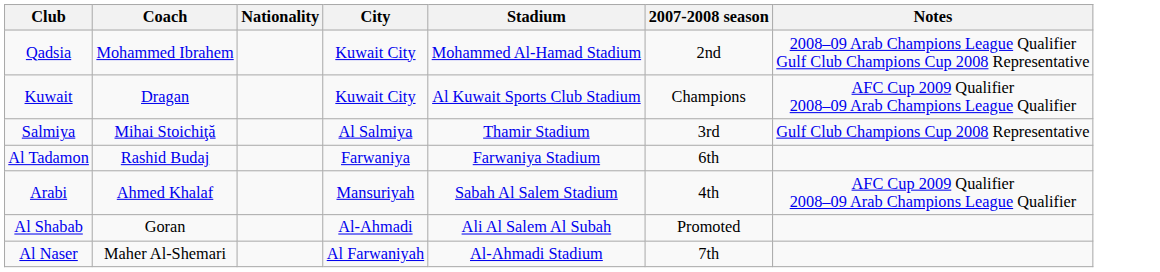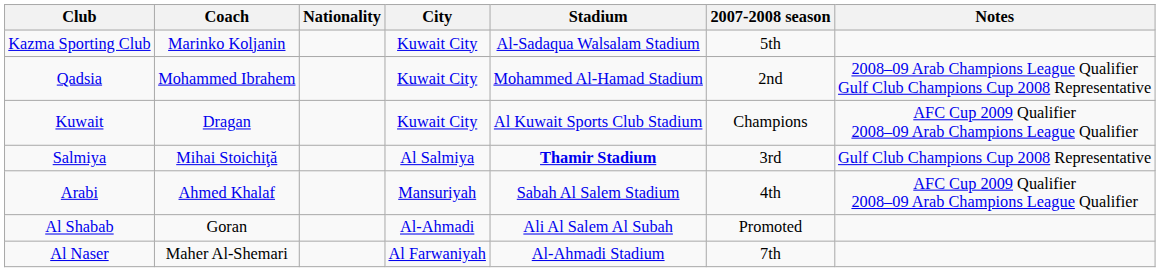+ row: Kazma Sporting Club | Marinko Koljanin | Kuwait City | Al-Sadaqua Walsalam Stadium | 5th
Salmiya | Stadium: normal -> bold
- row: Al Tadamon | Rashid Budaj | Farwaniya | Farwaniya Stadium | 6th
